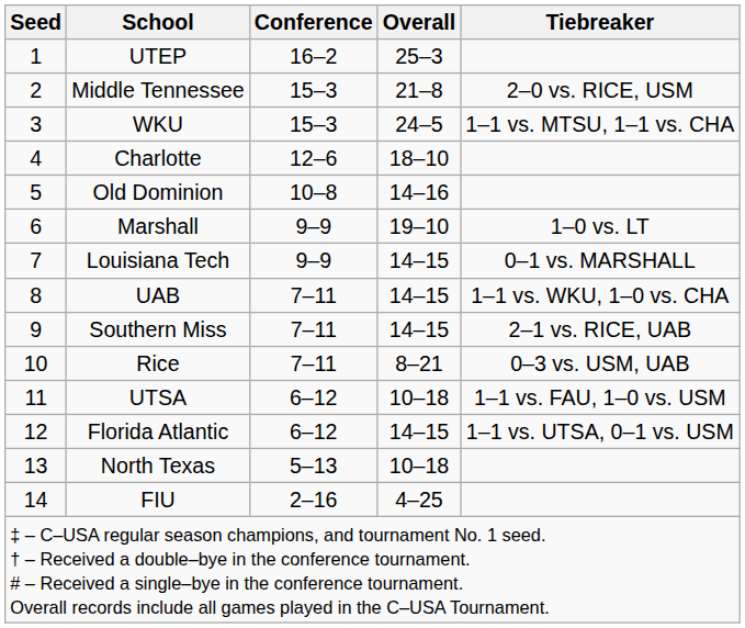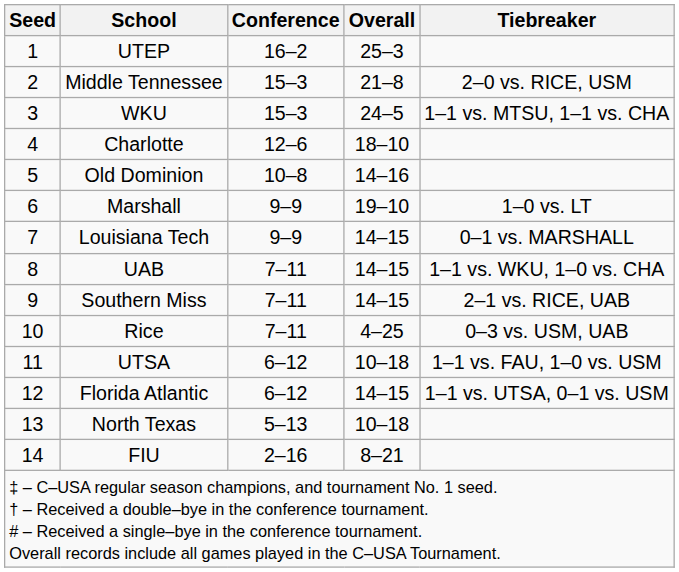Rice | Overall: 8–21 -> 4–25
FIU | Overall: 4–25 -> 8–21
